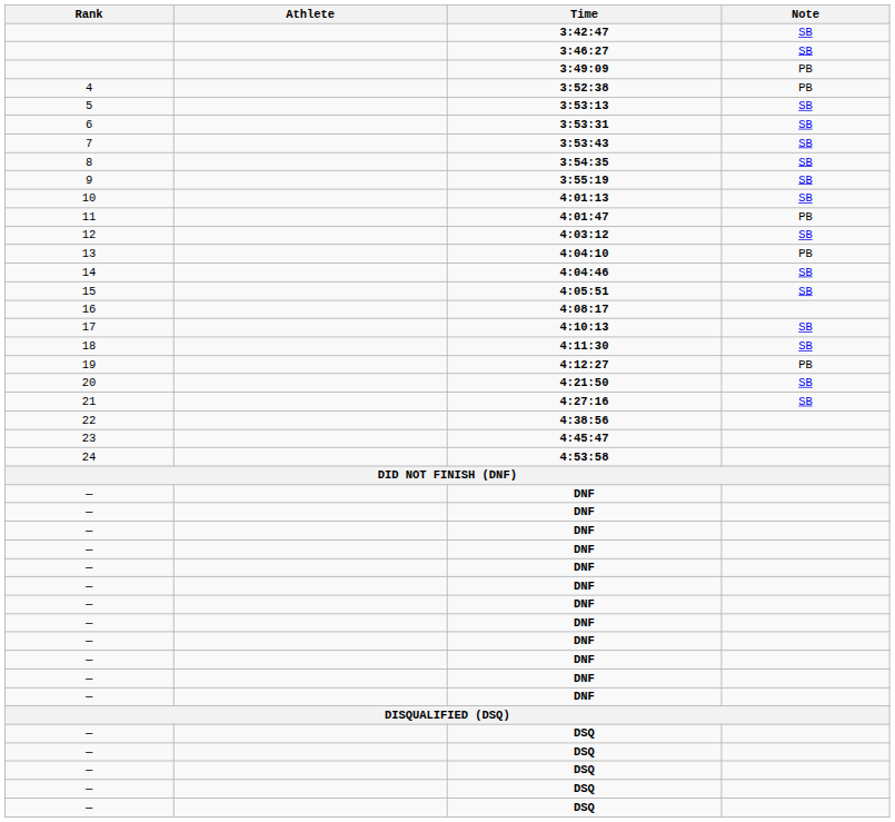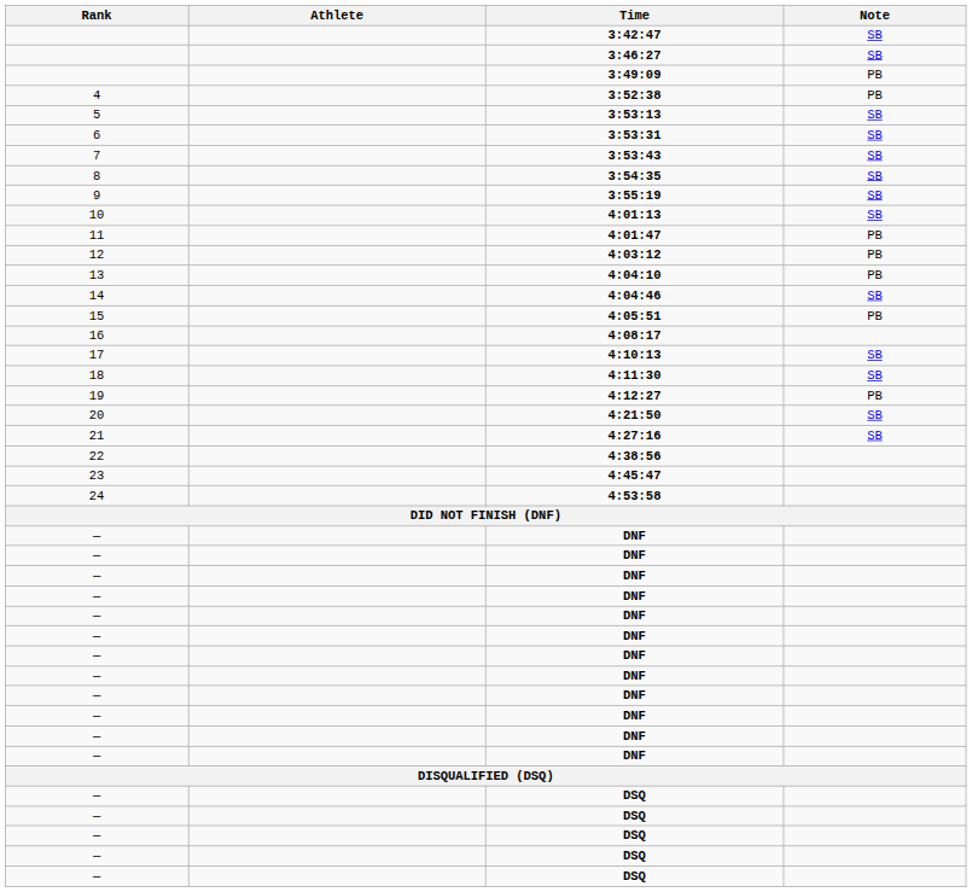4:03:12 | Note: SB -> PB
4:05:51 | Note: SB -> PB
